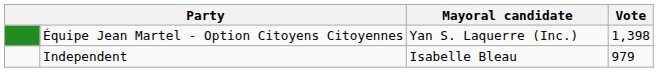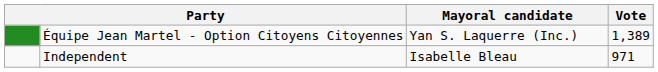Équipe Jean Martel - Option Citoyens Citoyennes | Vote: 1,398 -> 1,389
Independent | Vote: 979 -> 971
